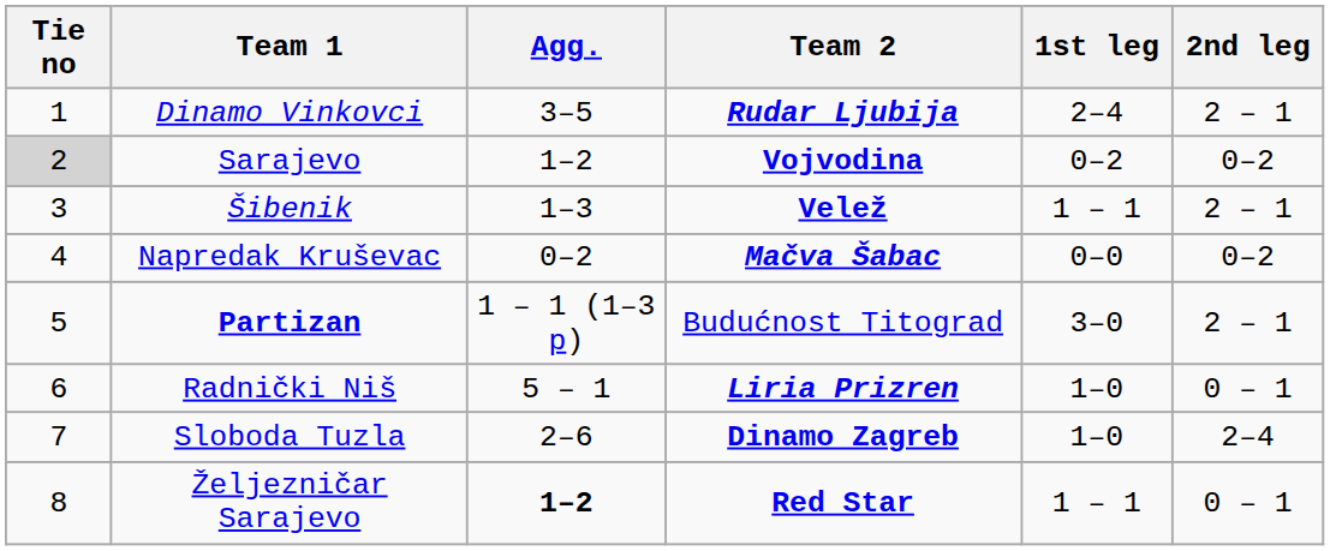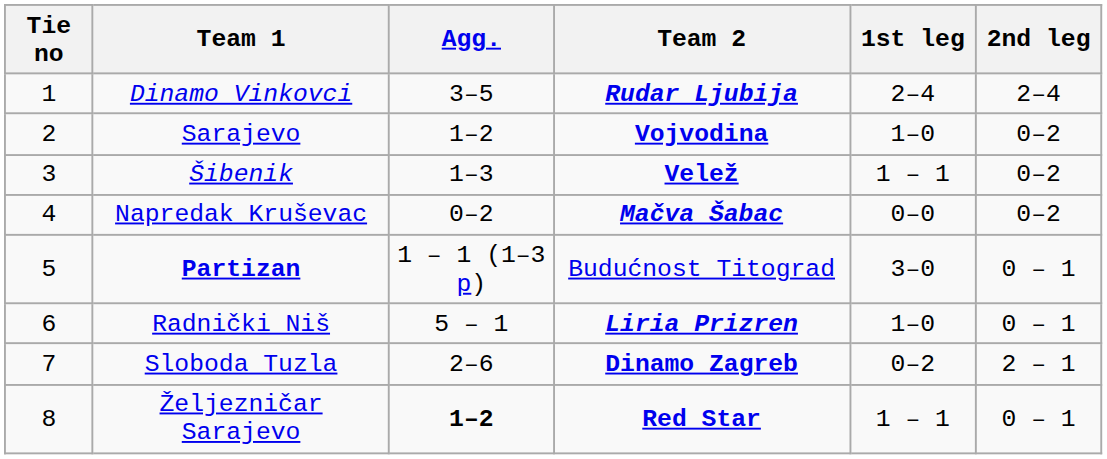Dinamo Vinkovci | 2nd leg: 2 – 1 -> 2–4
Sarajevo | Tie no: lightgrey background -> no background
Sarajevo | 1st leg: 0–2 -> 1–0
Šibenik | 2nd leg: 2 – 1 -> 0–2
Partizan | 2nd leg: 2 – 1 -> 0 – 1
Sloboda Tuzla | 1st leg: 1–0 -> 0–2
Sloboda Tuzla | 2nd leg: 2–4 -> 2 – 1
